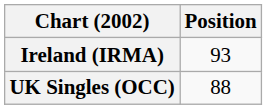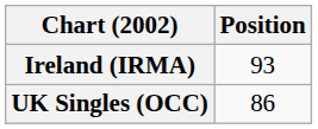UK Singles (OCC) | Position: 88 -> 86
